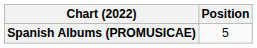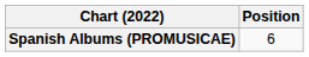Spanish Albums (PROMUSICAE) | Position: 5 -> 6
